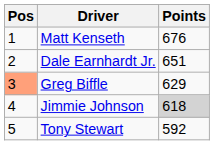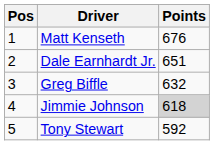Greg Biffle | Pos: lightsalmon background -> no background
Greg Biffle | Points: 629 -> 632
